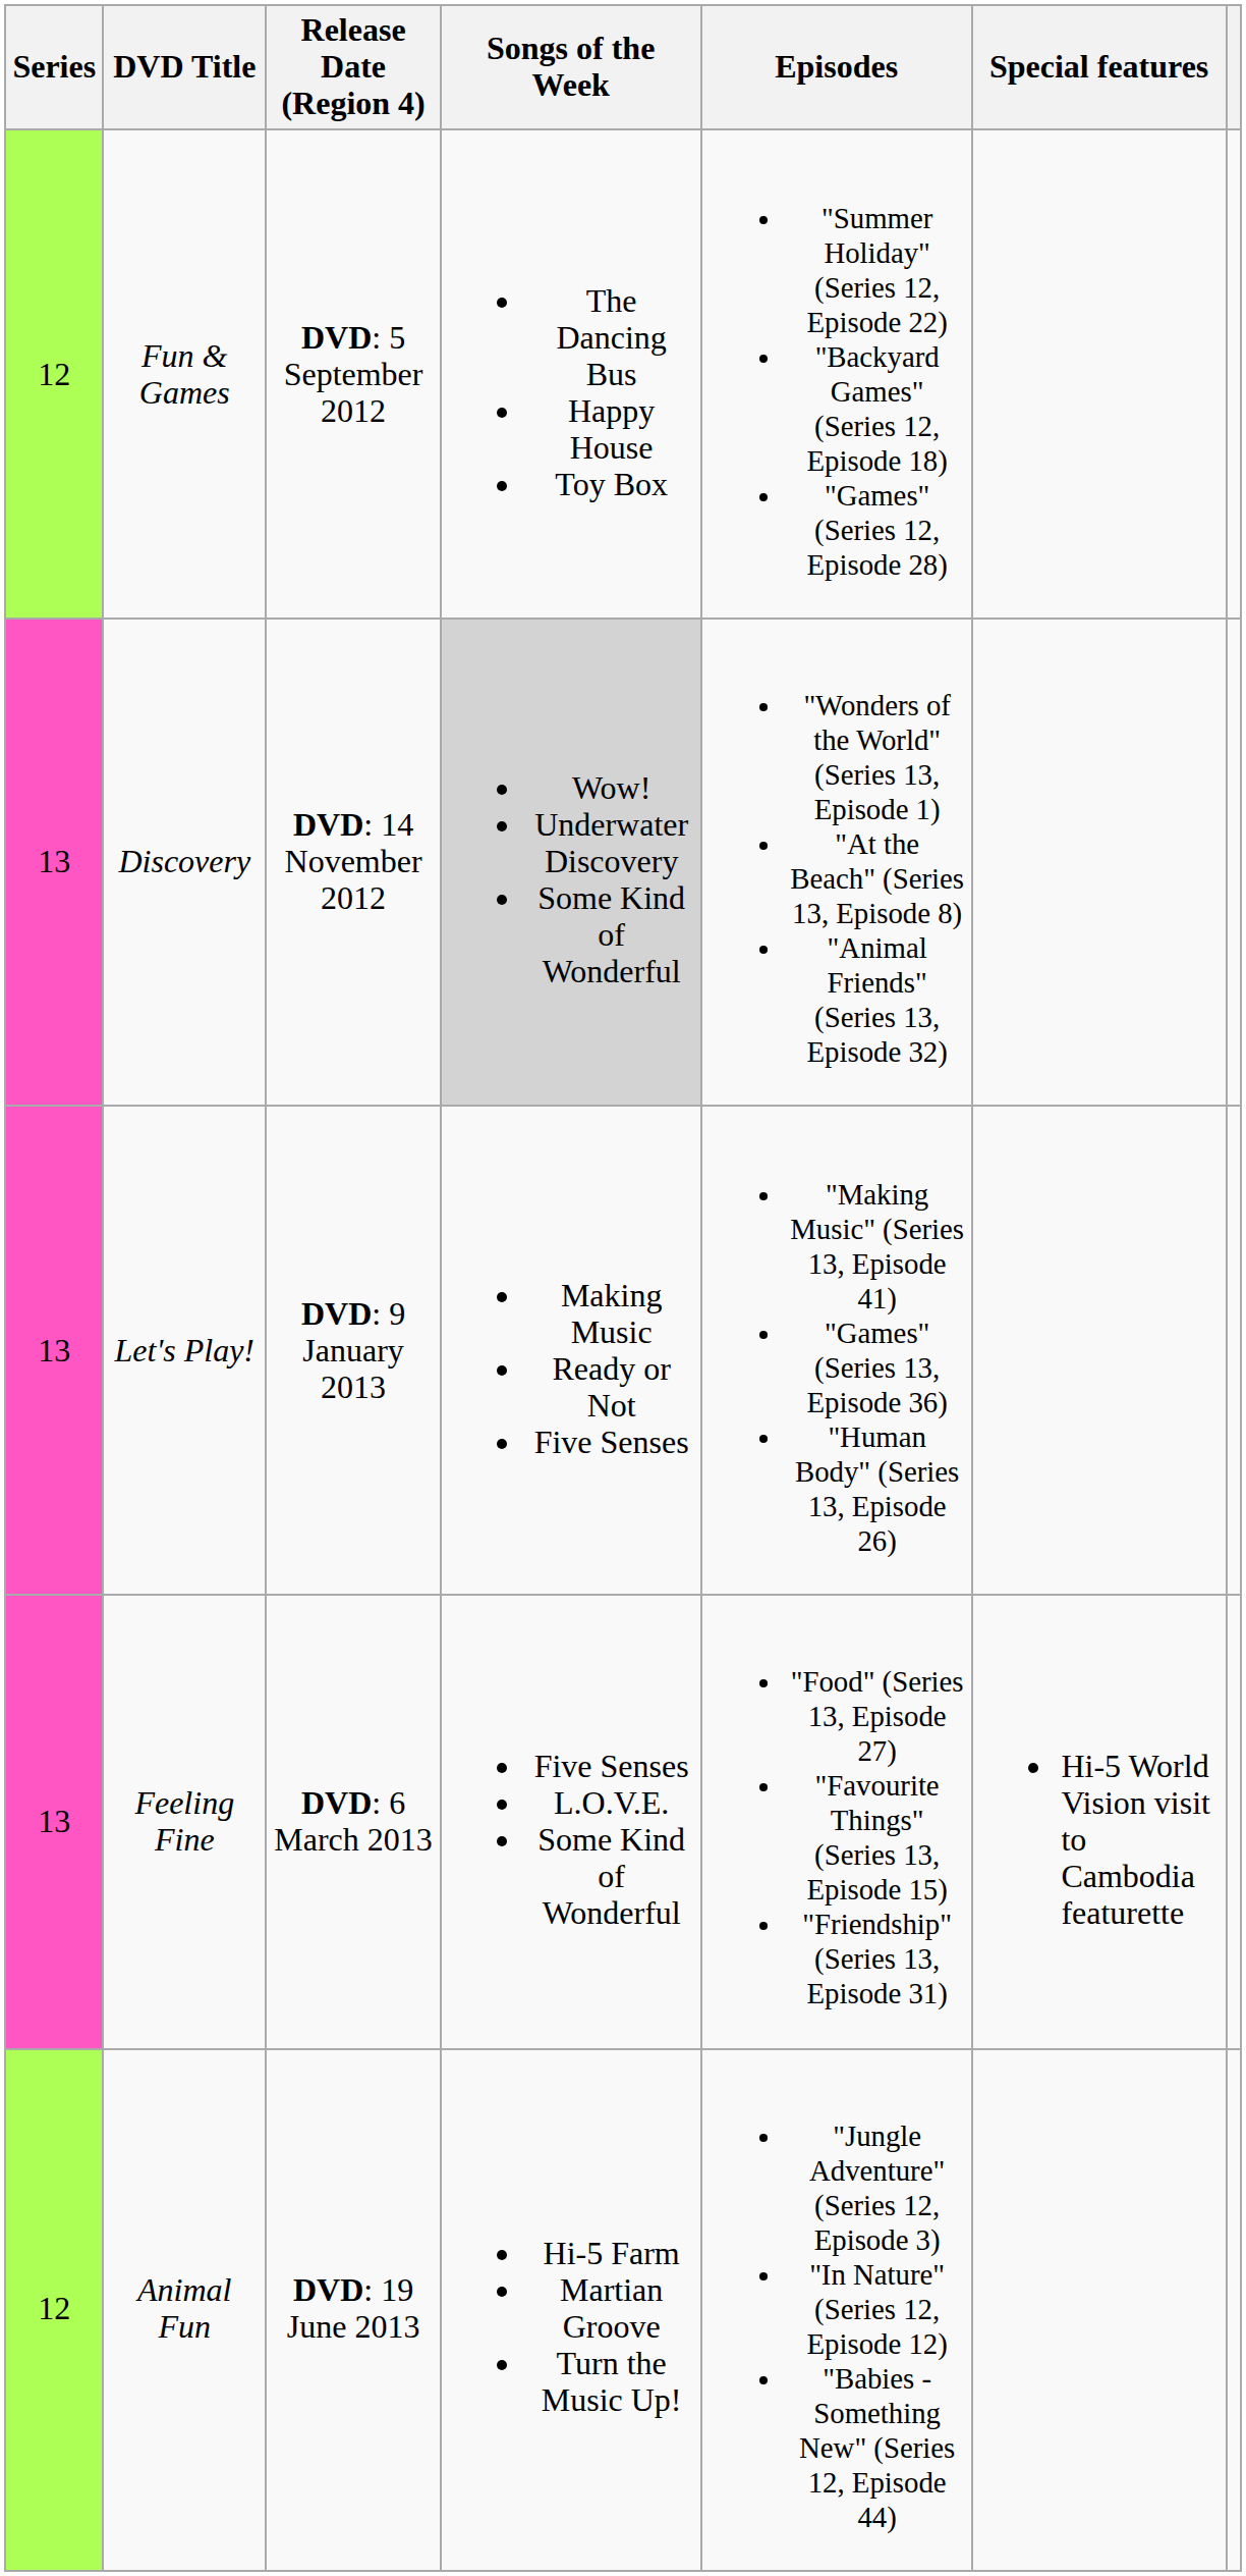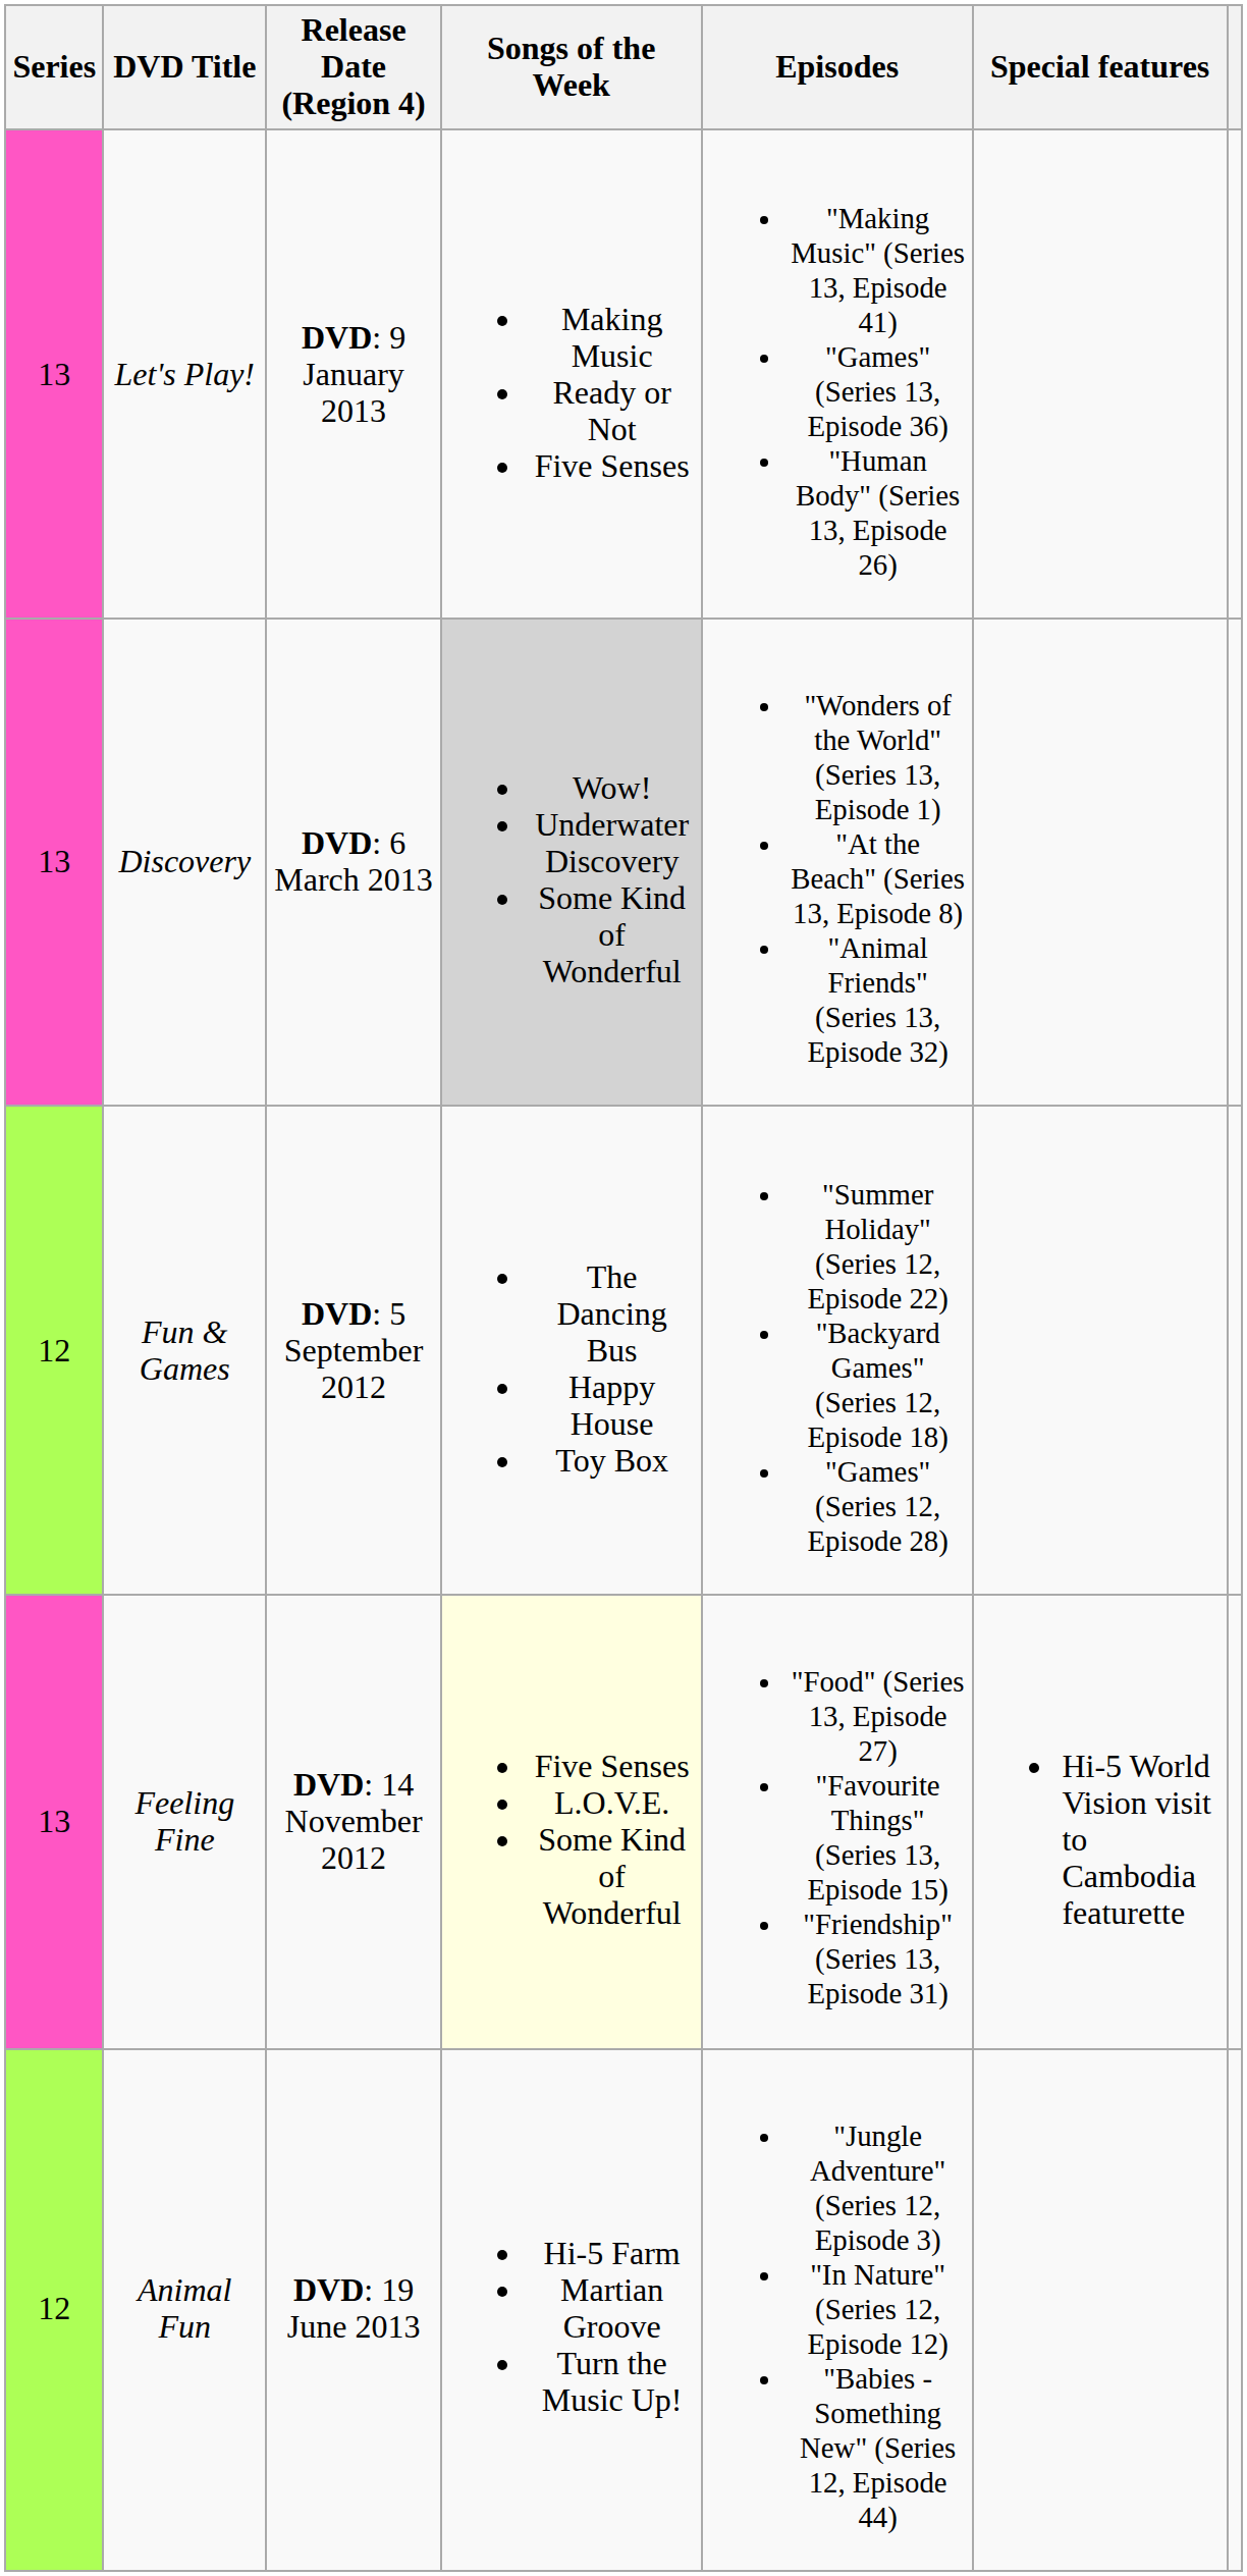rows swapped: Fun & Games <-> Let's Play!
Discovery | Release Date (Region 4): DVD: 14 November 2012 -> DVD: 6 March 2013
Feeling Fine | Release Date (Region 4): DVD: 6 March 2013 -> DVD: 14 November 2012
Feeling Fine | Songs of the Week: no background -> lightyellow background
